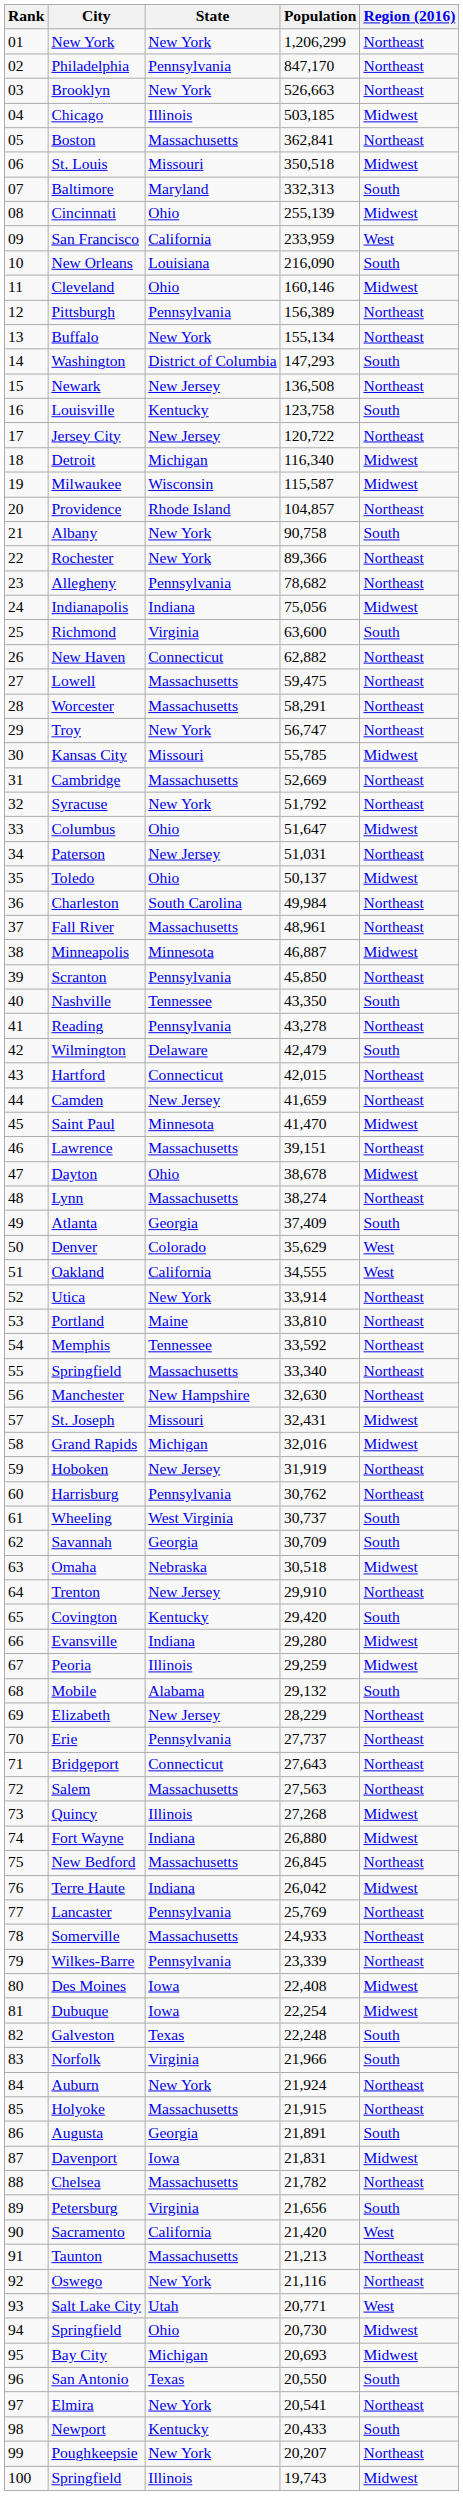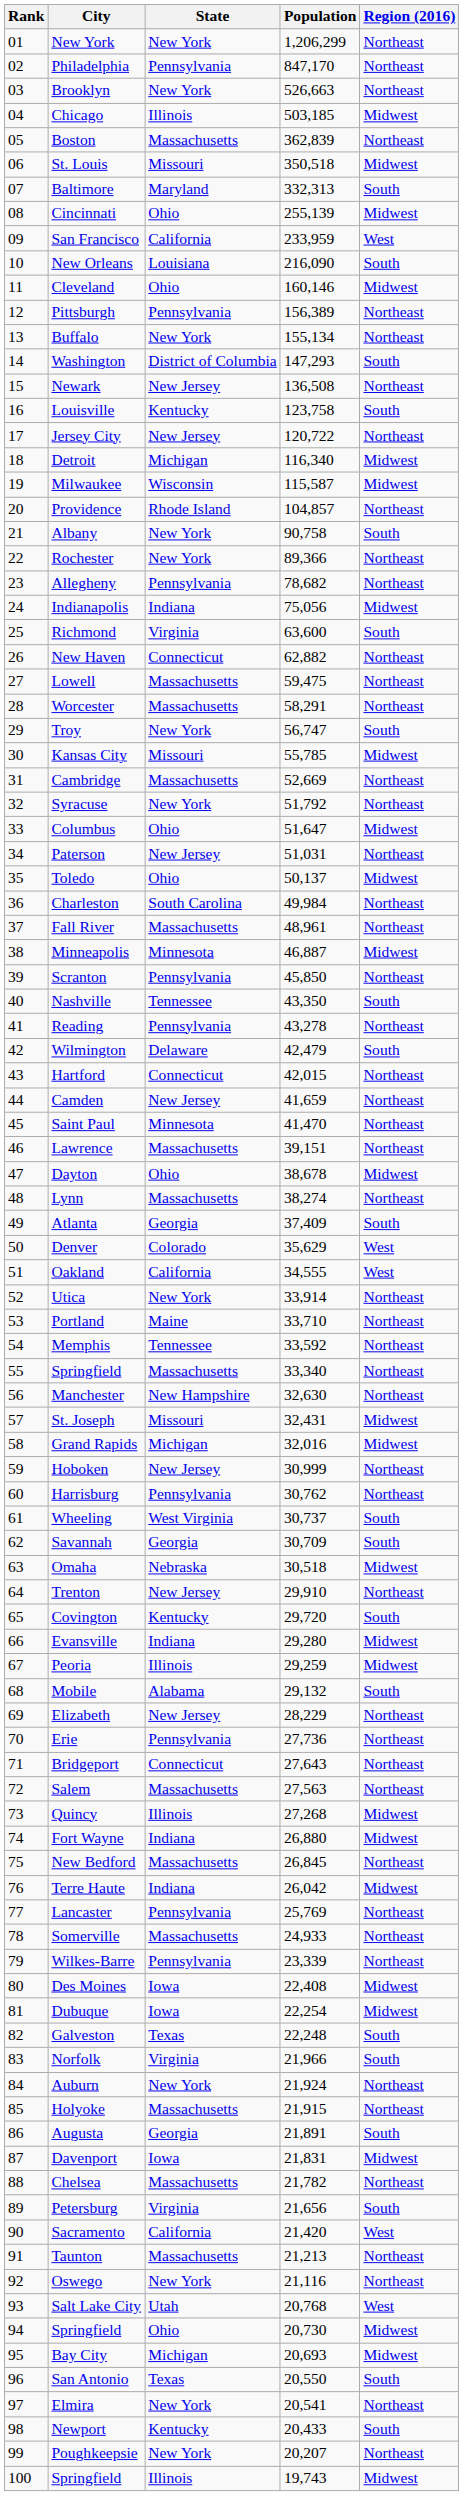Boston | Population: 362,841 -> 362,839
Troy | Region (2016): Northeast -> South
Saint Paul | Region (2016): Midwest -> Northeast
Portland | Population: 33,810 -> 33,710
Hoboken | Population: 31,919 -> 30,999
Covington | Population: 29,420 -> 29,720
Erie | Population: 27,737 -> 27,736
Salt Lake City | Population: 20,771 -> 20,768
